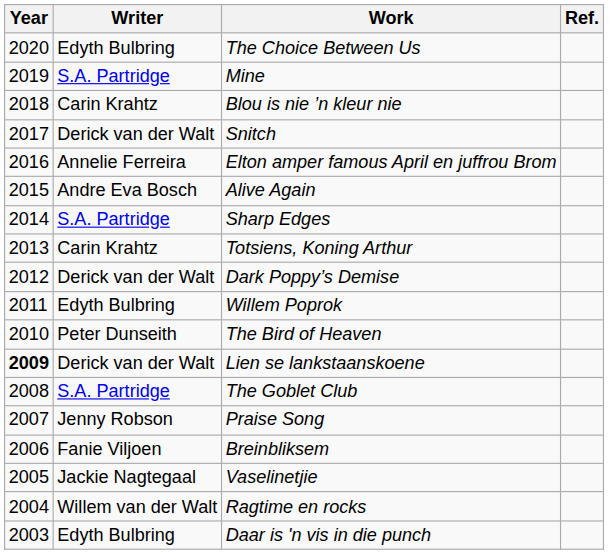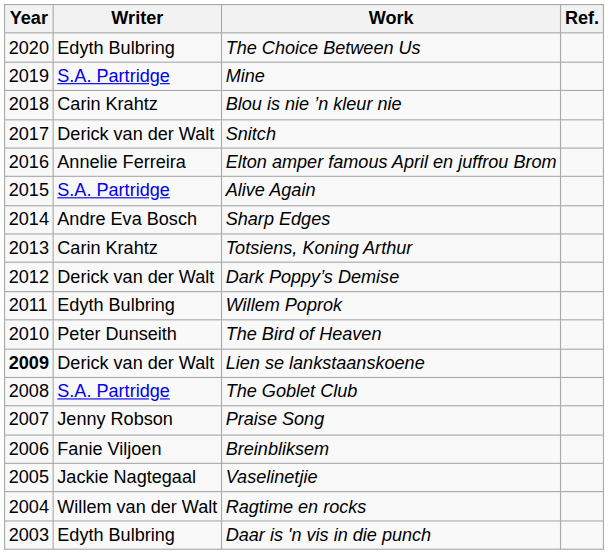Alive Again | Writer: Andre Eva Bosch -> S.A. Partridge
Sharp Edges | Writer: S.A. Partridge -> Andre Eva Bosch
